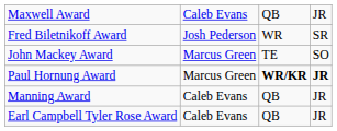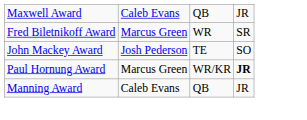Fred Biletnikoff Award | column 2: Josh Pederson -> Marcus Green
John Mackey Award | column 2: Marcus Green -> Josh Pederson
Paul Hornung Award | column 3: bold -> normal
- row: Earl Campbell Tyler Rose Award | Caleb Evans | QB | JR
